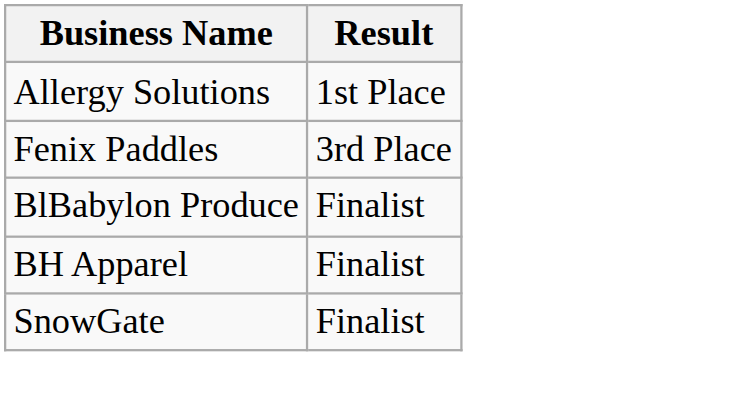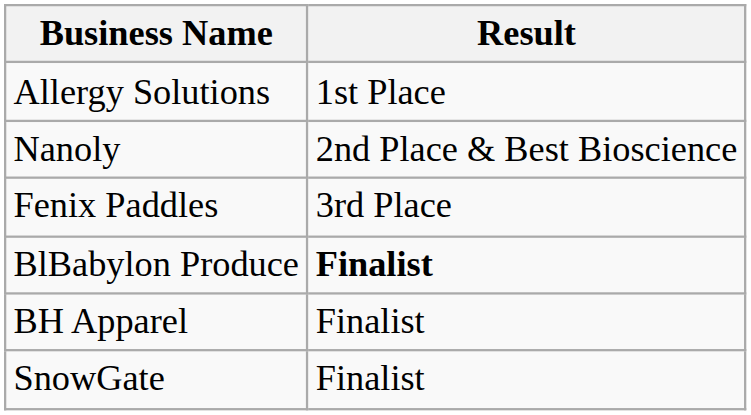+ row: Nanoly | 2nd Place & Best Bioscience
BlBabylon Produce | Result: normal -> bold
